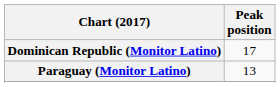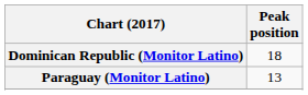Dominican Republic (Monitor Latino) | Peak position: 17 -> 18
